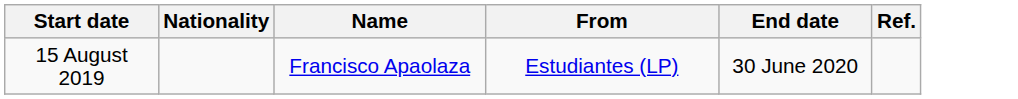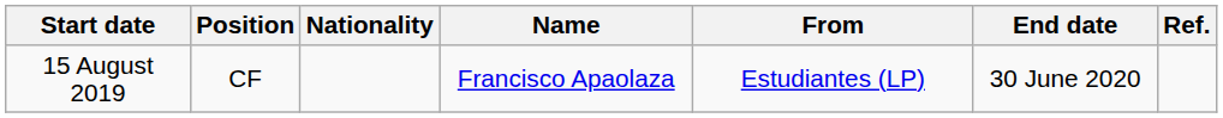+ column: Position | CF
